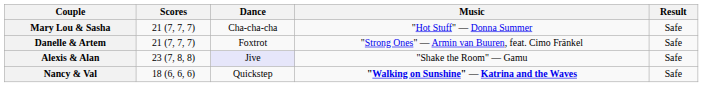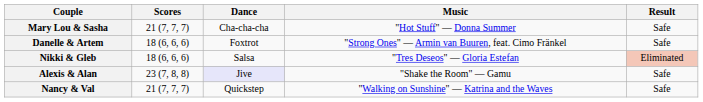Danelle & Artem | Scores: 21 (7, 7, 7) -> 18 (6, 6, 6)
+ row: Nikki & Gleb | 18 (6, 6, 6) | Salsa | "Tres Deseos" — Gloria Estefan | Eliminated
Nancy & Val | Scores: 18 (6, 6, 6) -> 21 (7, 7, 7)
Nancy & Val | Music: bold -> normal
